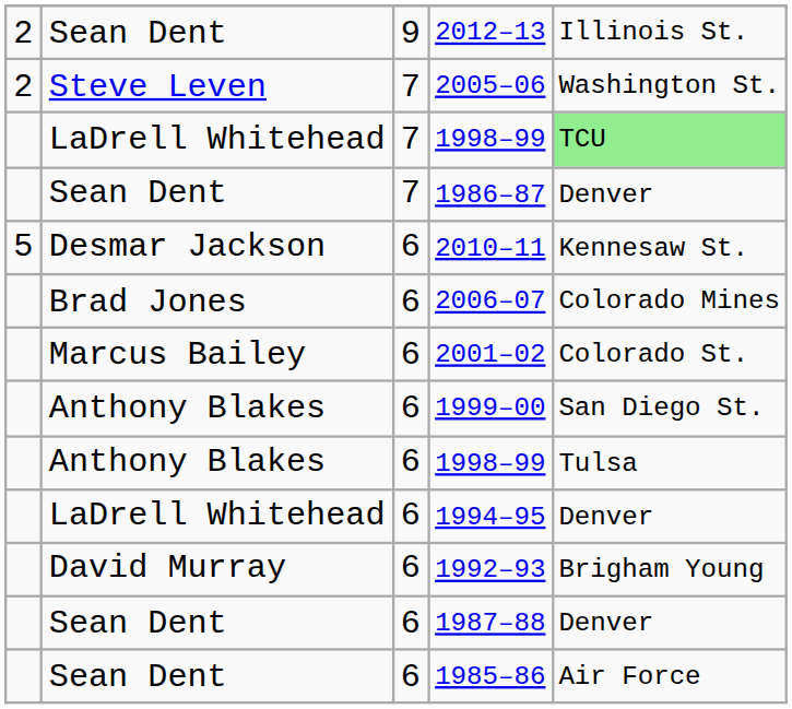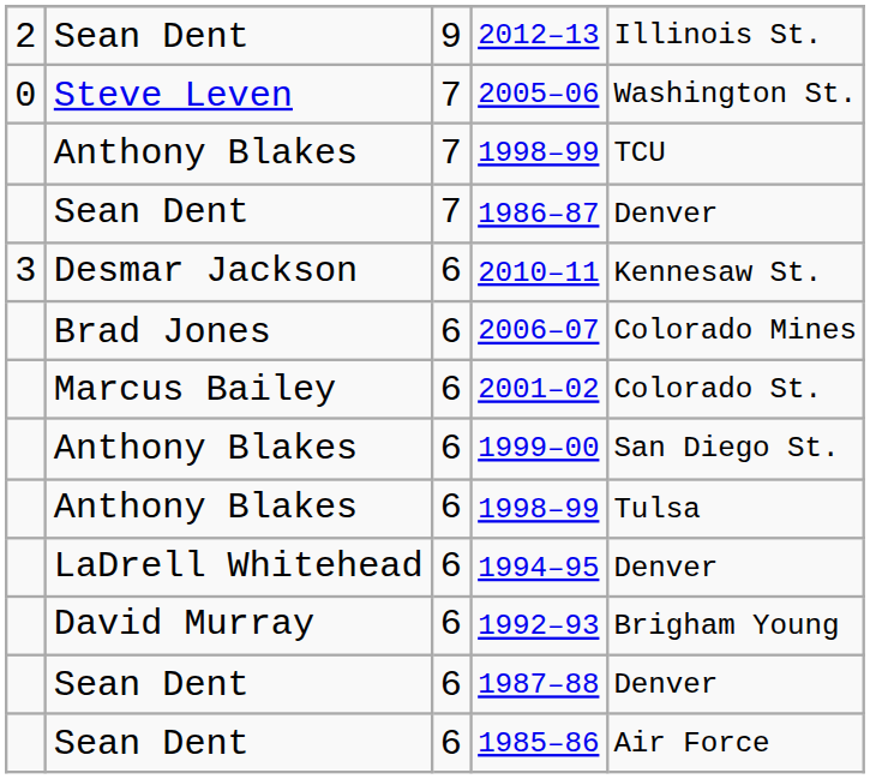2005–06 | column 1: 2 -> 0
7 / 1998–99 | column 2: LaDrell Whitehead -> Anthony Blakes
7 / 1998–99 | column 5: lightgreen background -> no background
2010–11 | column 1: 5 -> 3
